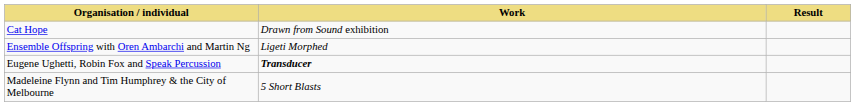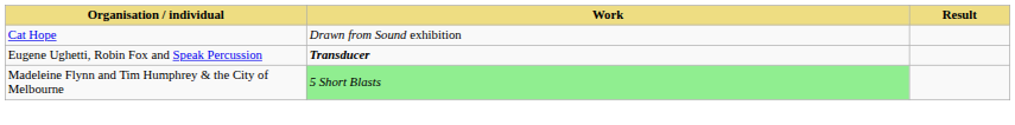- row: Ensemble Offspring with Oren Ambarchi and Martin Ng | Ligeti Morphed
Madeleine Flynn and Tim Humphrey & the City of Melbourne | Work: no background -> lightgreen background
